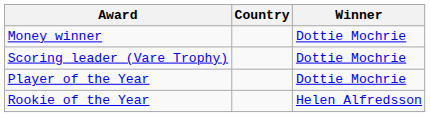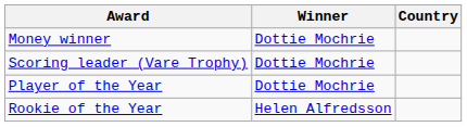columns swapped: Winner <-> Country
